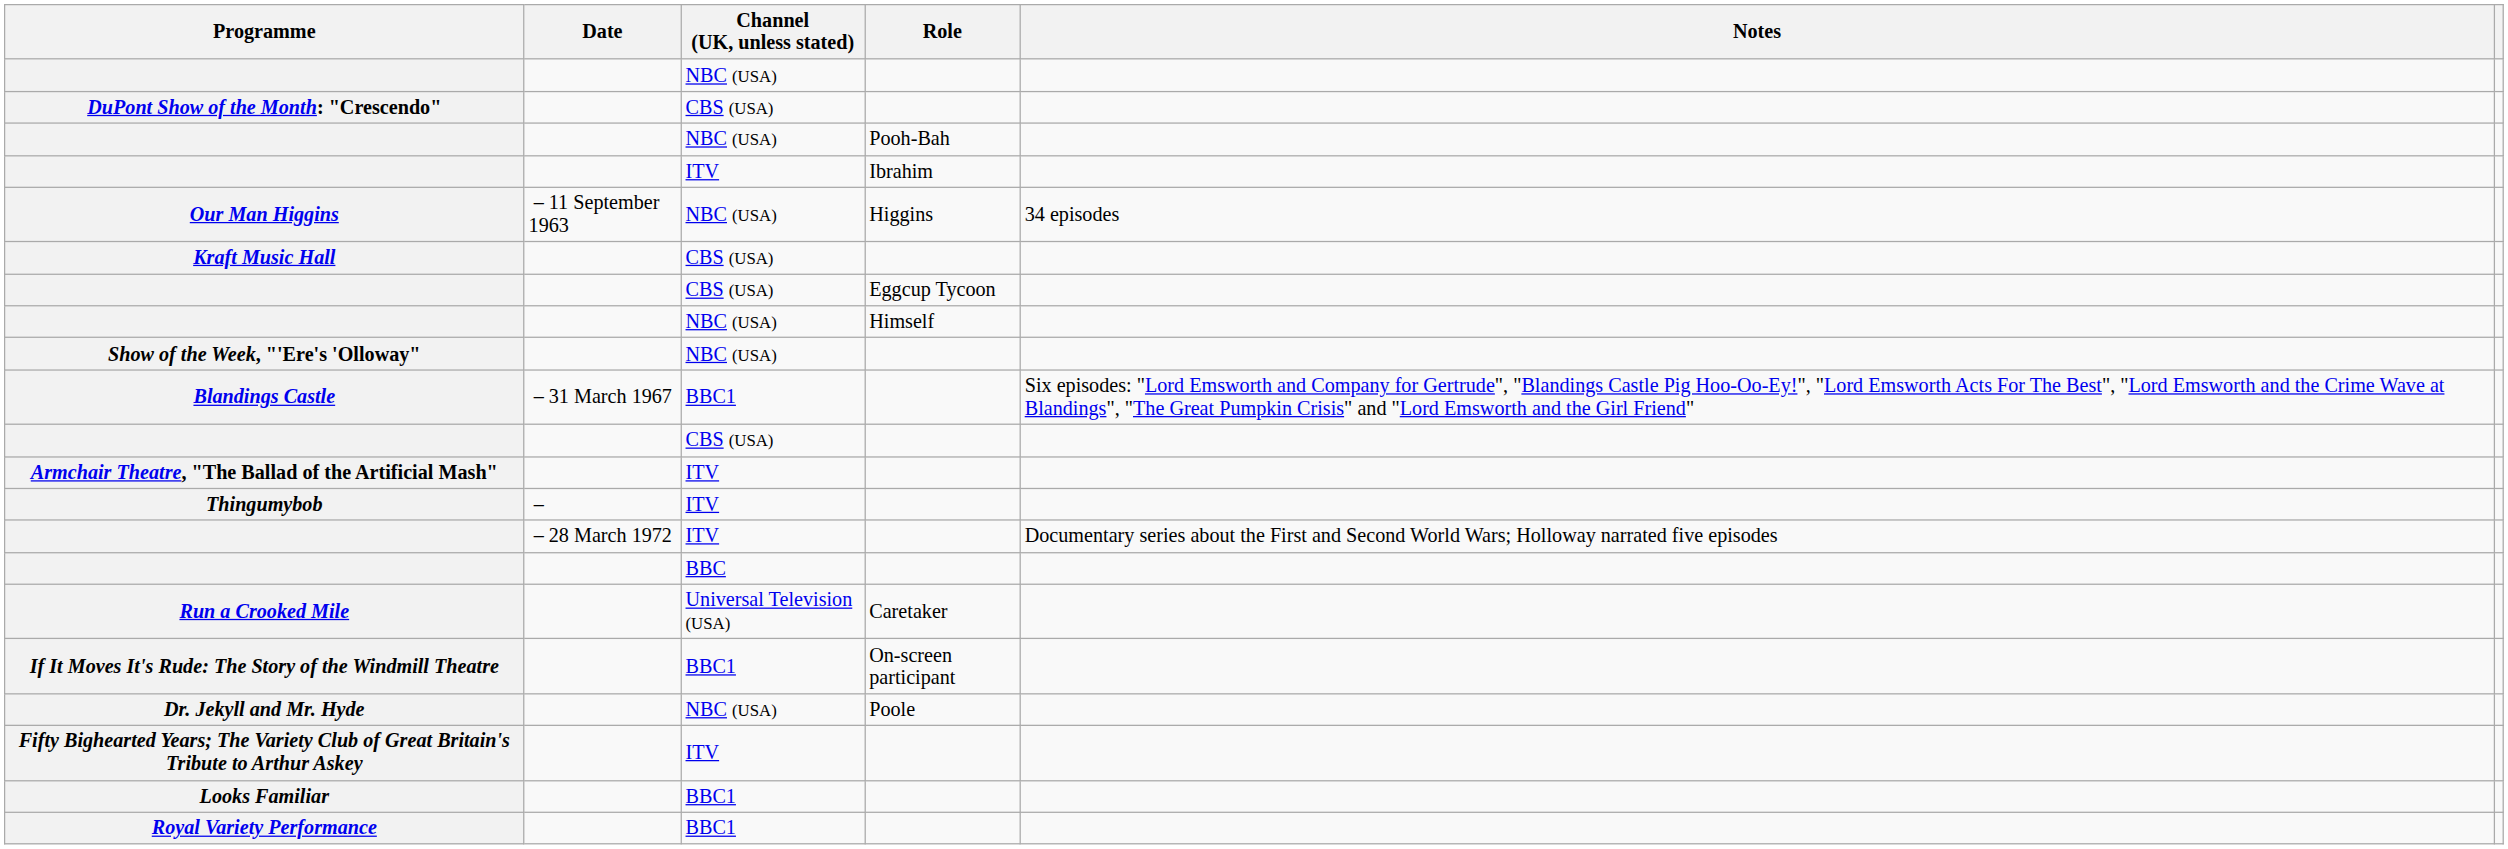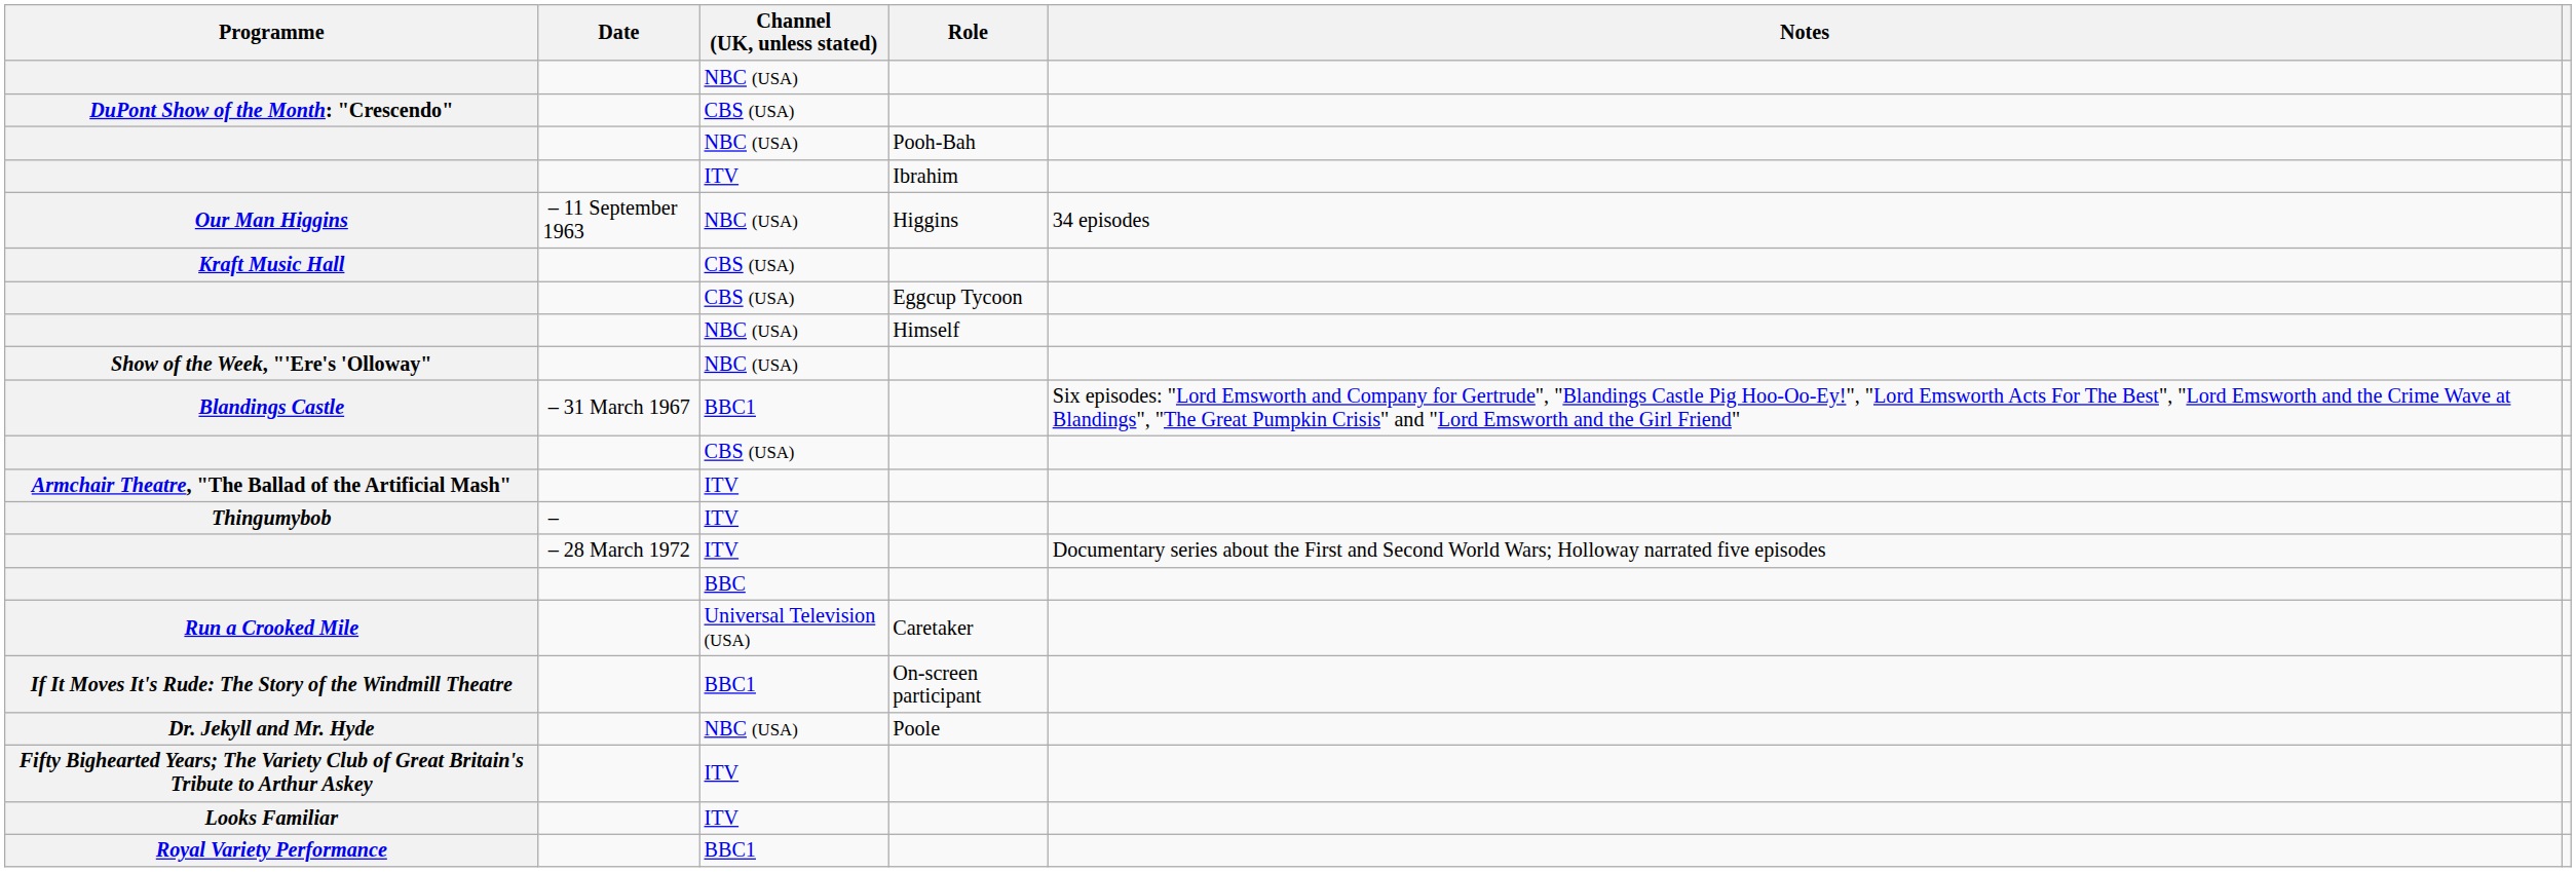Looks Familiar | Channel (UK, unless stated): BBC1 -> ITV
